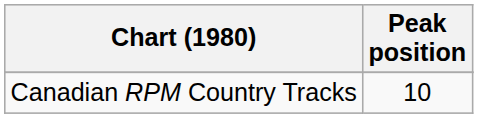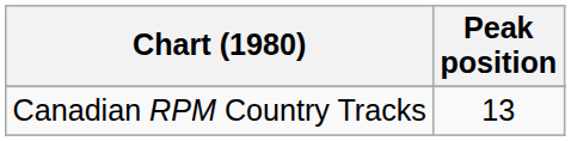Canadian RPM Country Tracks | Peak position: 10 -> 13
